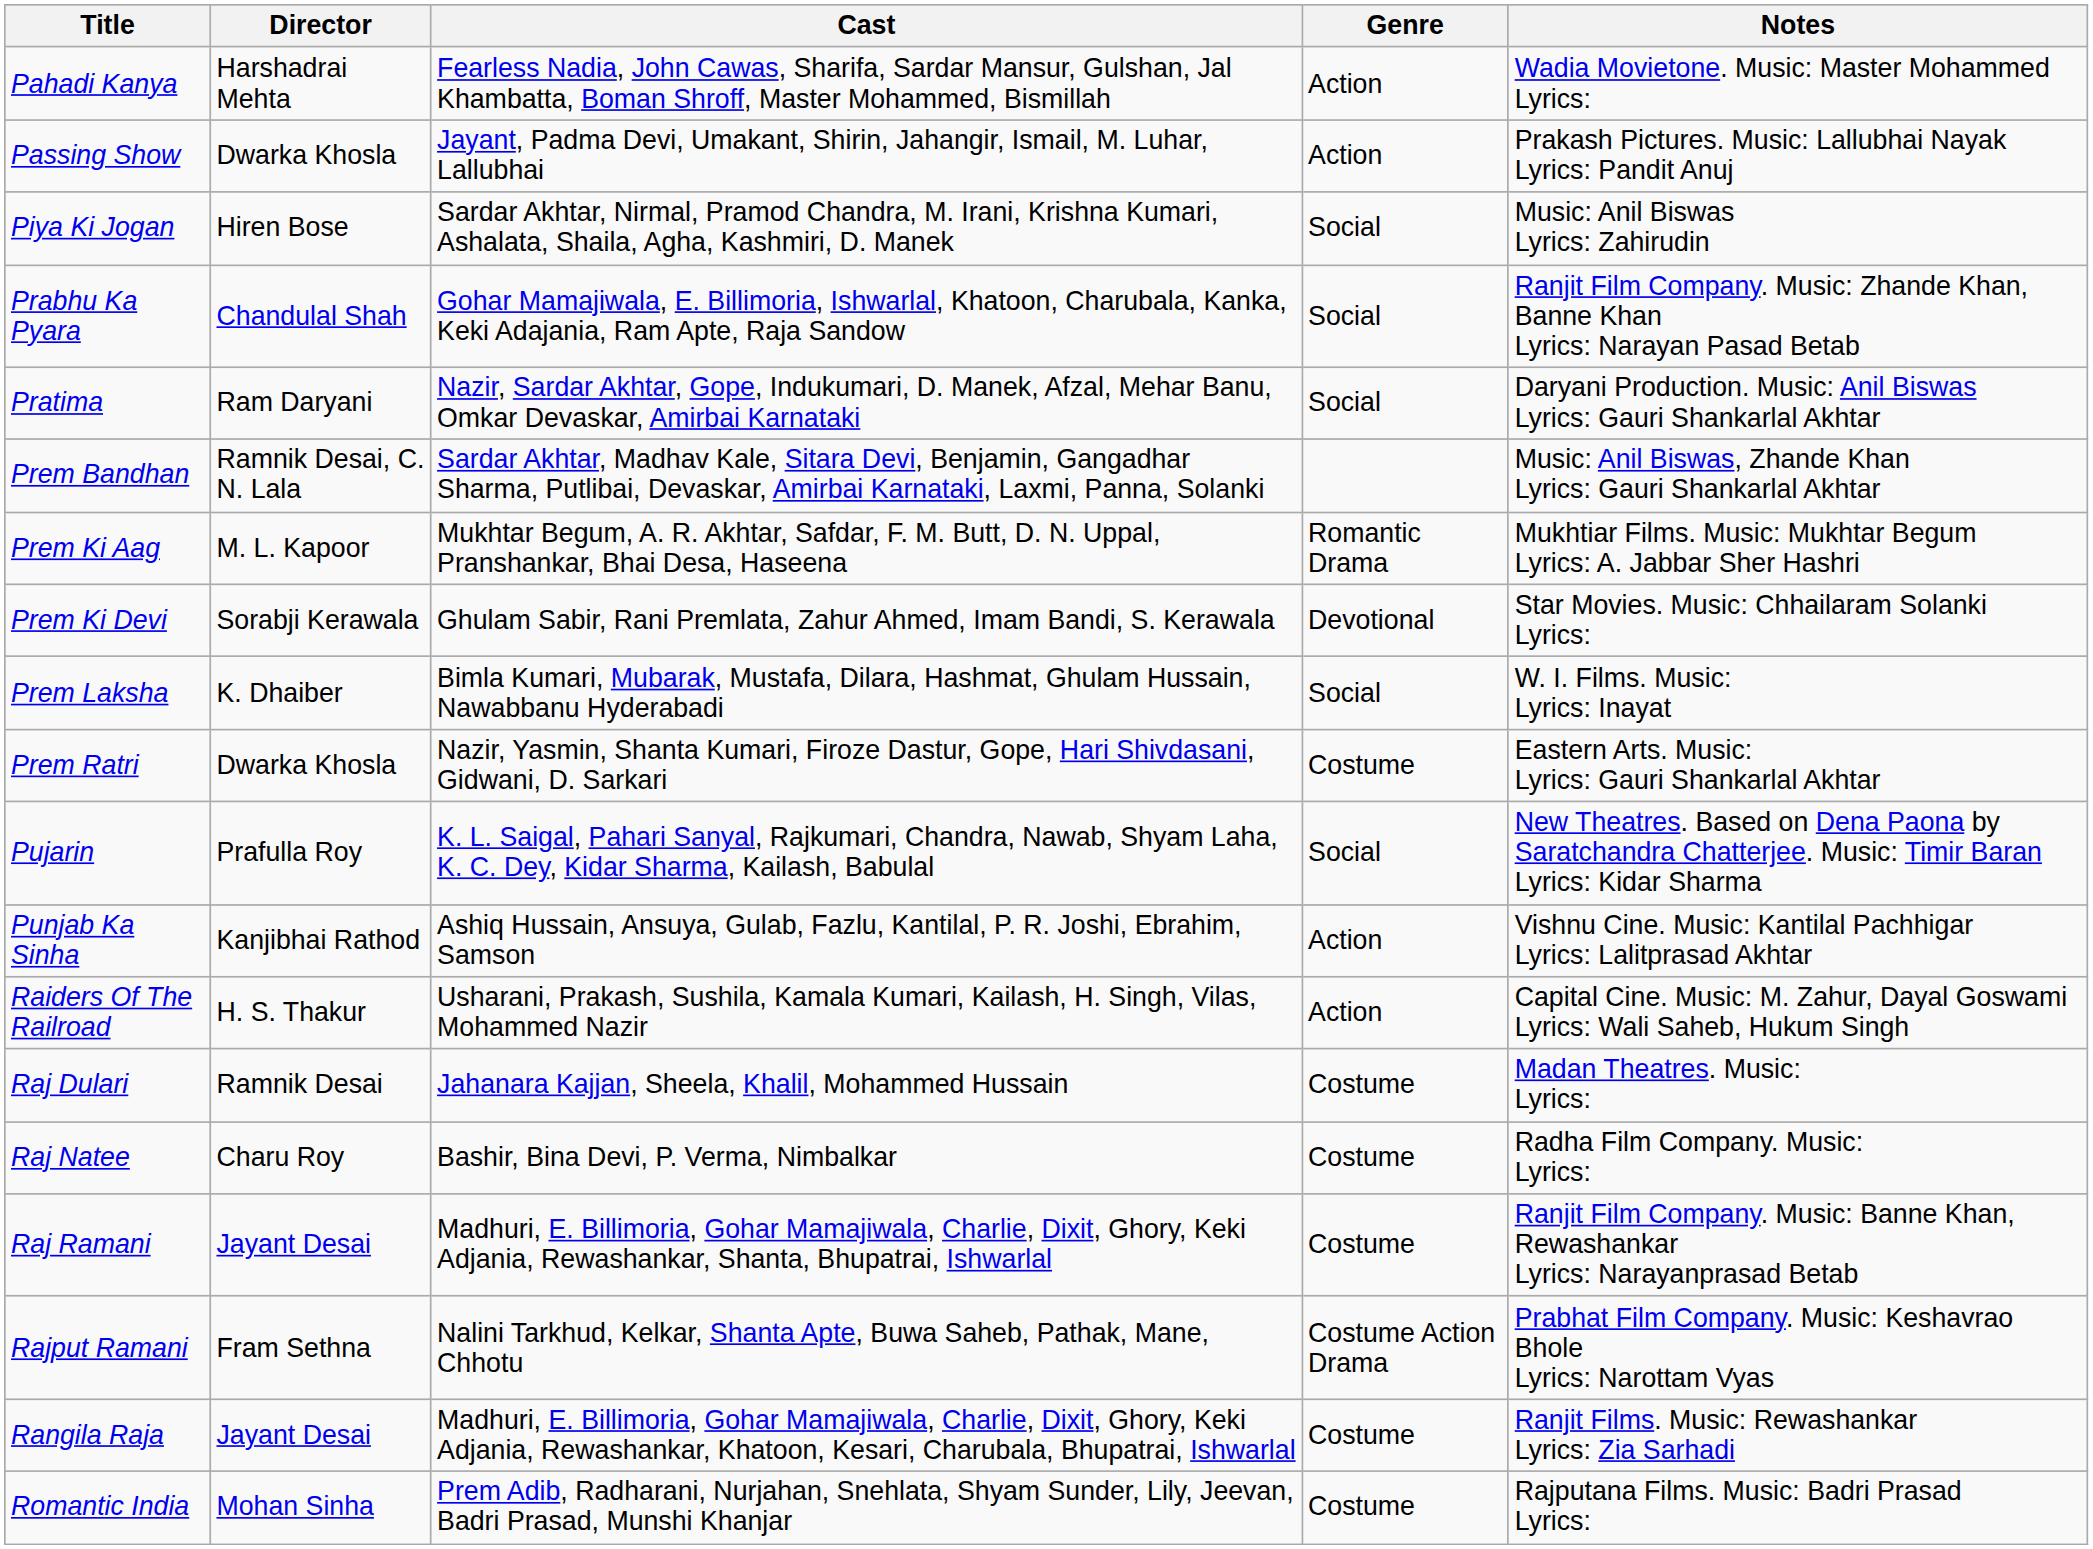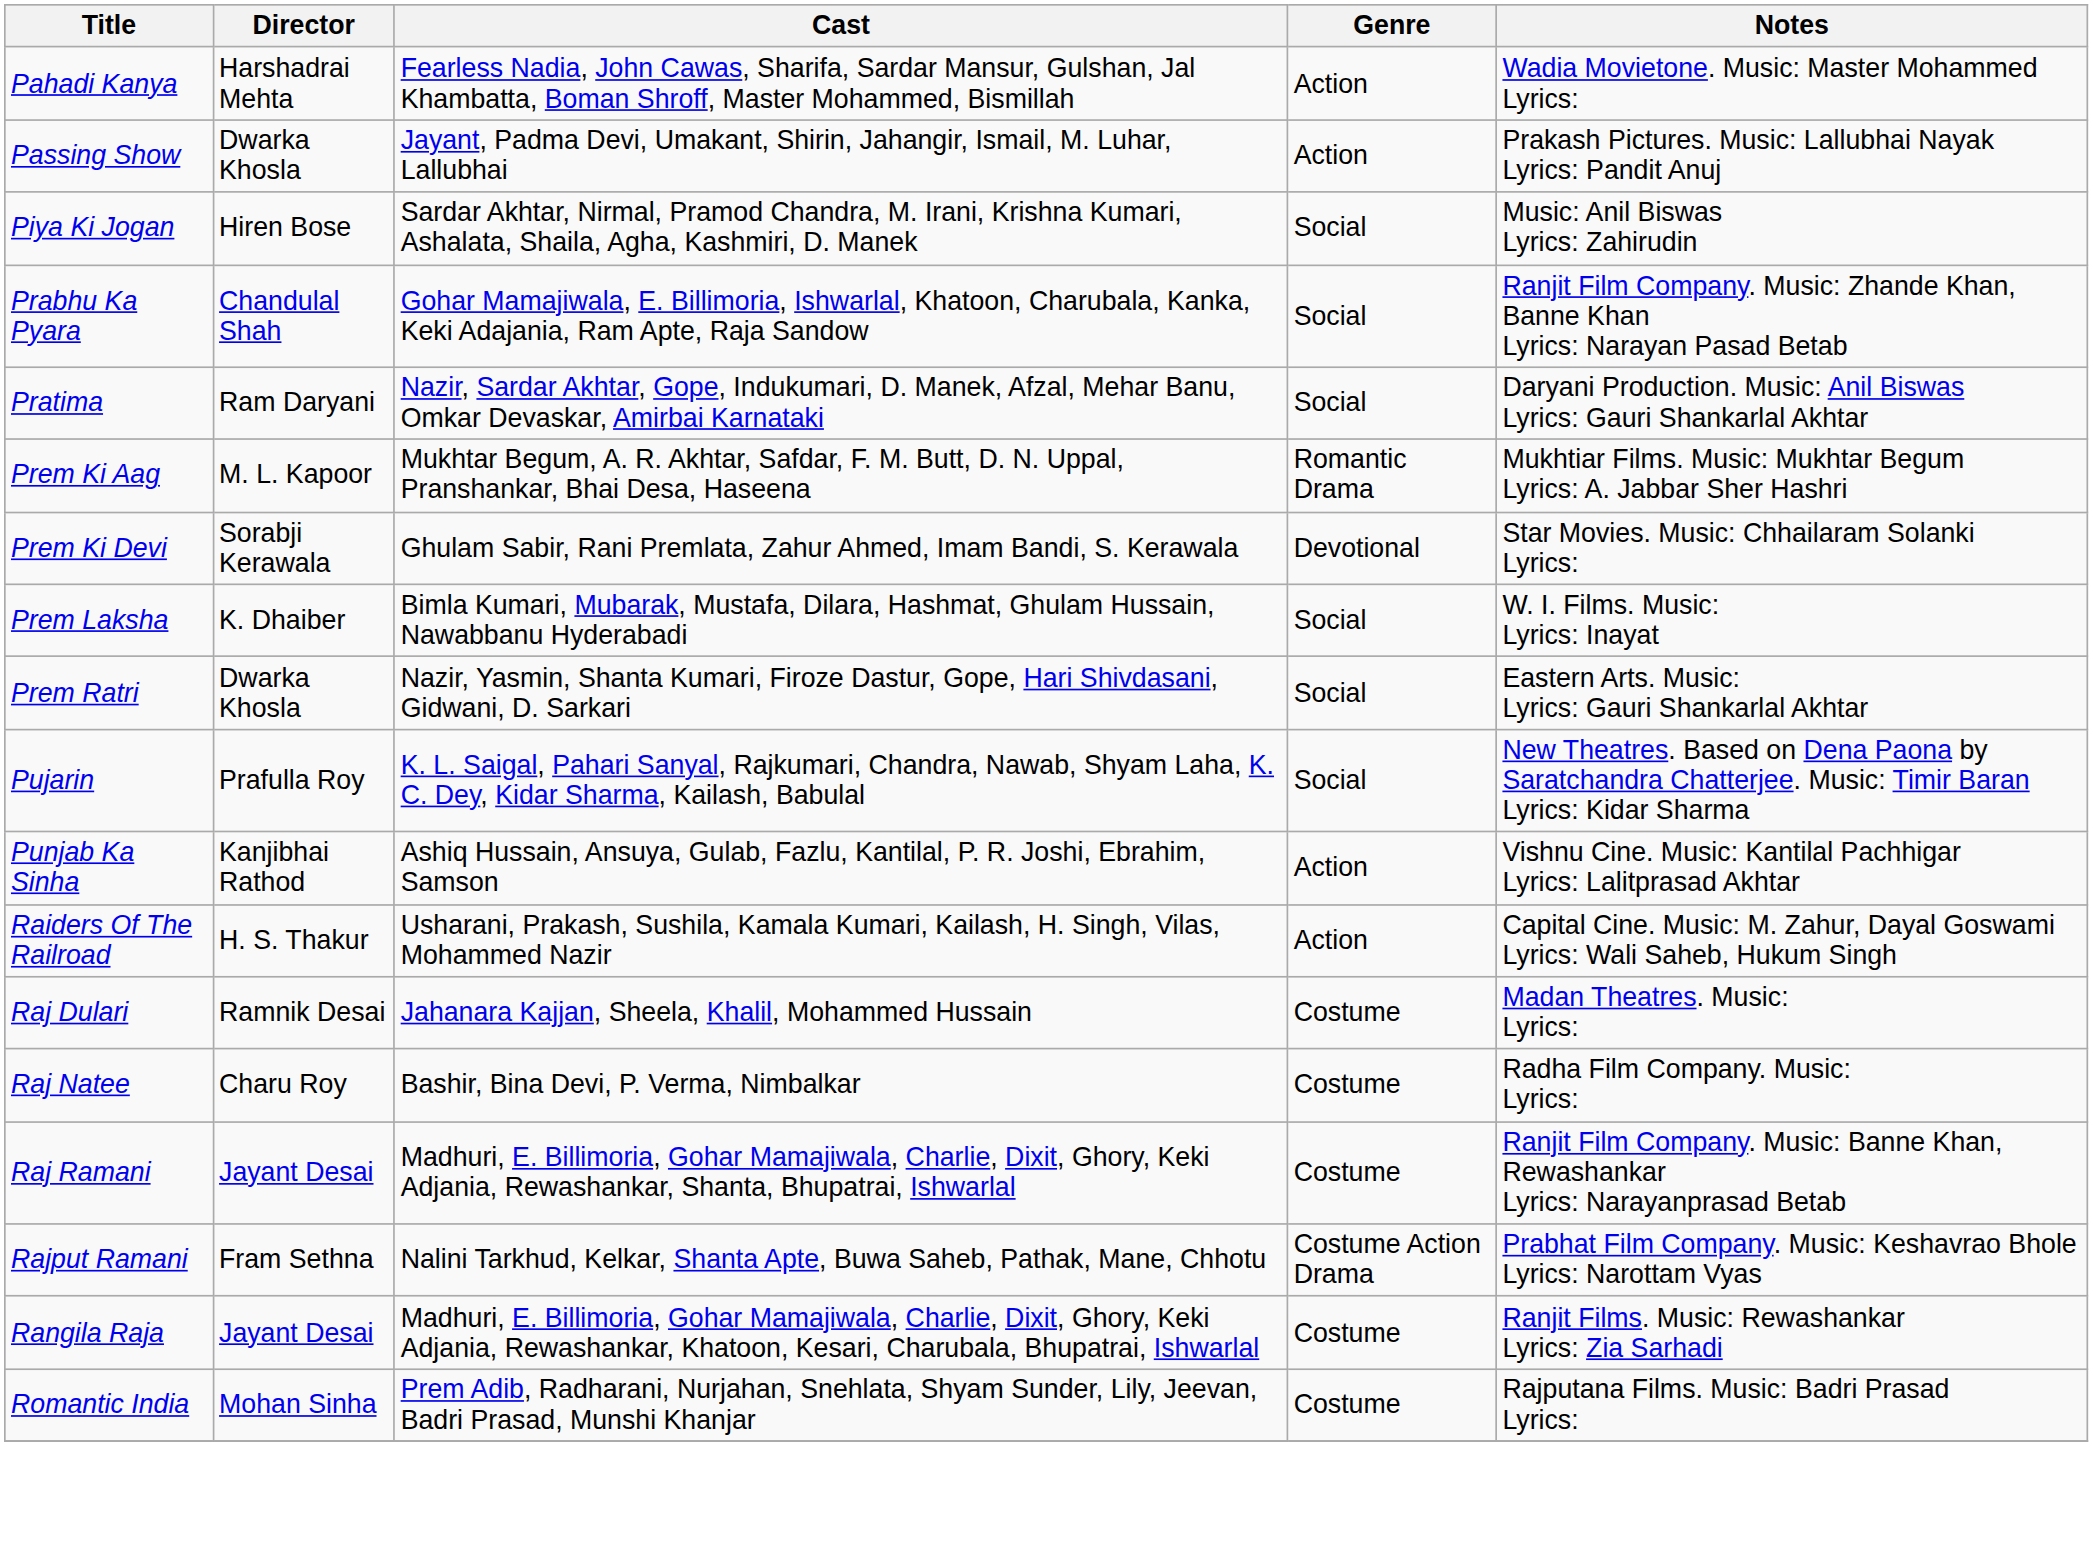- row: Prem Bandhan | Ramnik Desai, C. N. Lala | Sardar Akhtar, Madhav Kale, Sitara Devi, Benjamin, Gangadhar Sharma, Putlibai, Devaskar, Amirbai Karnataki, Laxmi, Panna, Solanki | Music: Anil Biswas, Zhande Khan Lyrics: Gauri Shankarlal Akhtar
Prem Ratri | Genre: Costume -> Social
